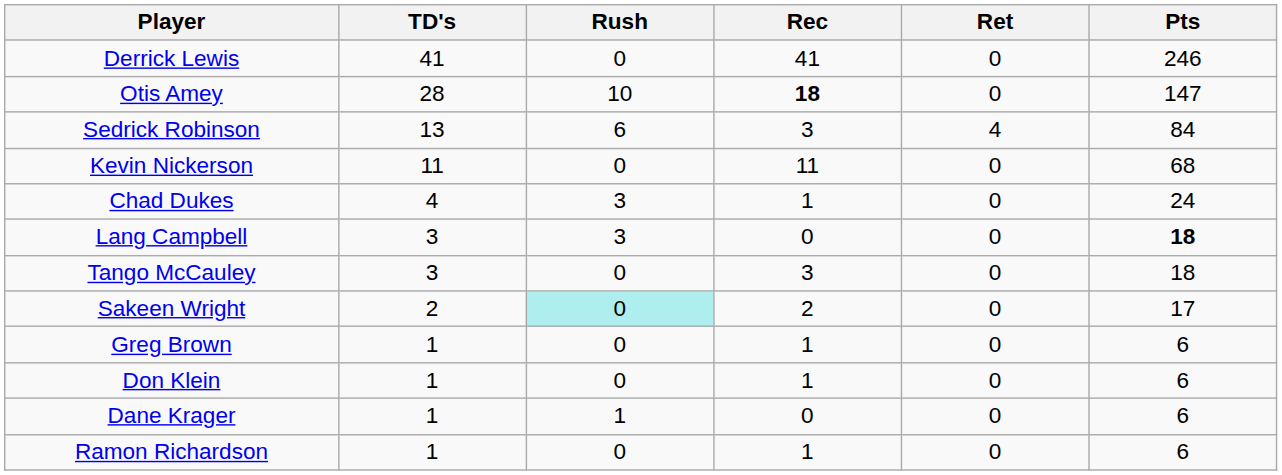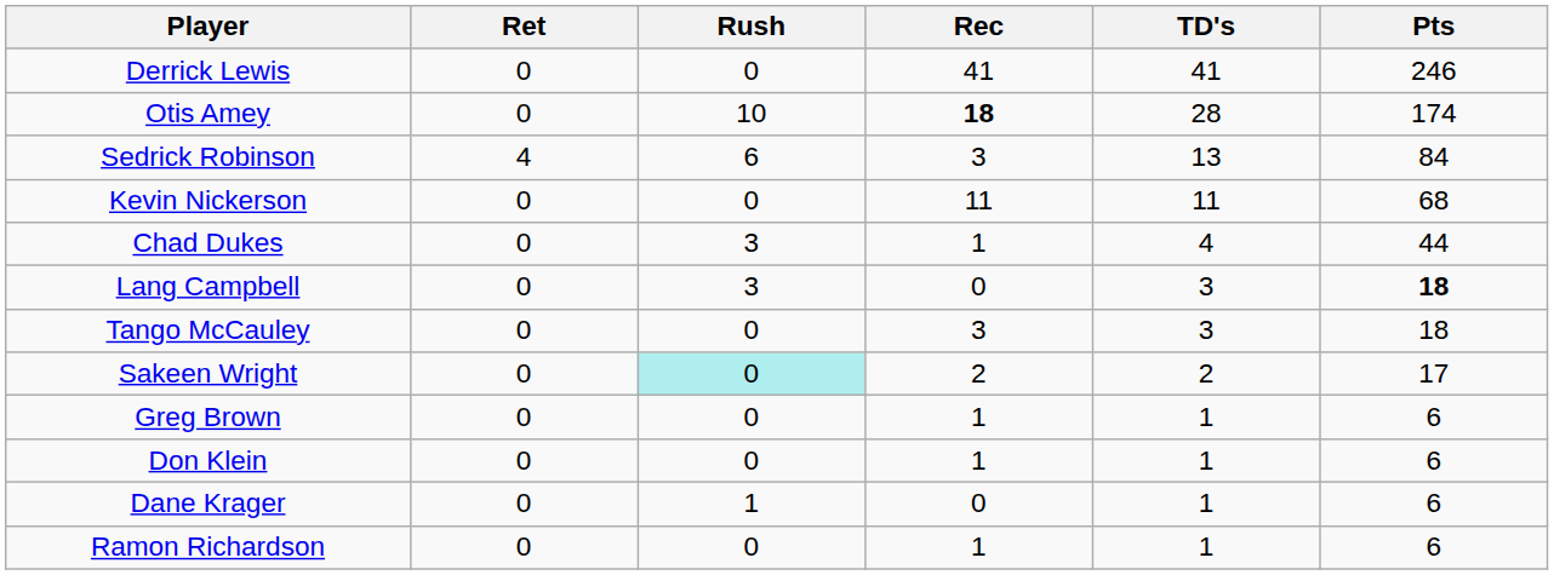columns swapped: TD's <-> Ret
Otis Amey | Pts: 147 -> 174
Chad Dukes | Pts: 24 -> 44
